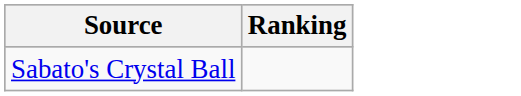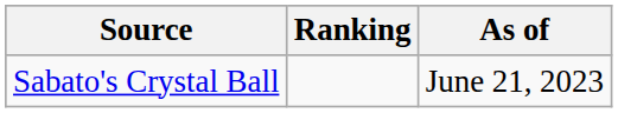+ column: As of | June 21, 2023
